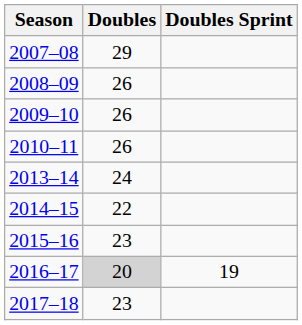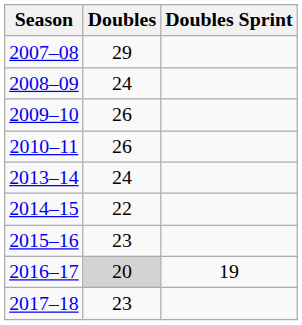2008–09 | Doubles: 26 -> 24
